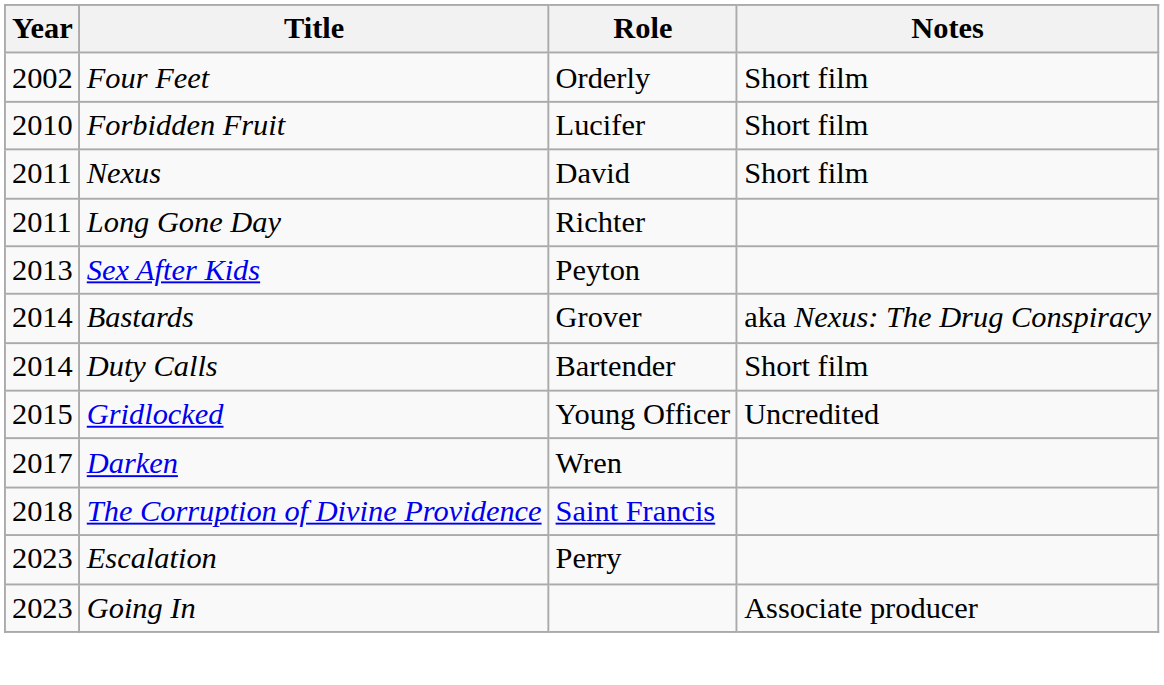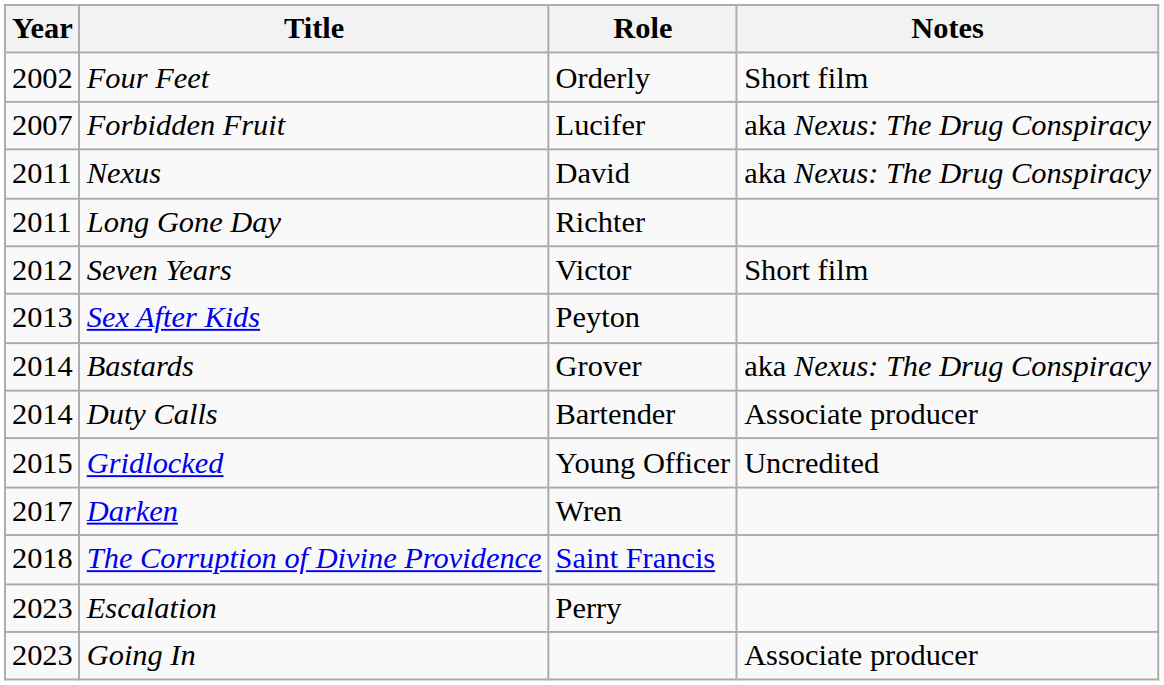Forbidden Fruit | Year: 2010 -> 2007
Forbidden Fruit | Notes: Short film -> aka Nexus: The Drug Conspiracy
Nexus | Notes: Short film -> aka Nexus: The Drug Conspiracy
+ row: 2012 | Seven Years | Victor | Short film
Duty Calls | Notes: Short film -> Associate producer
